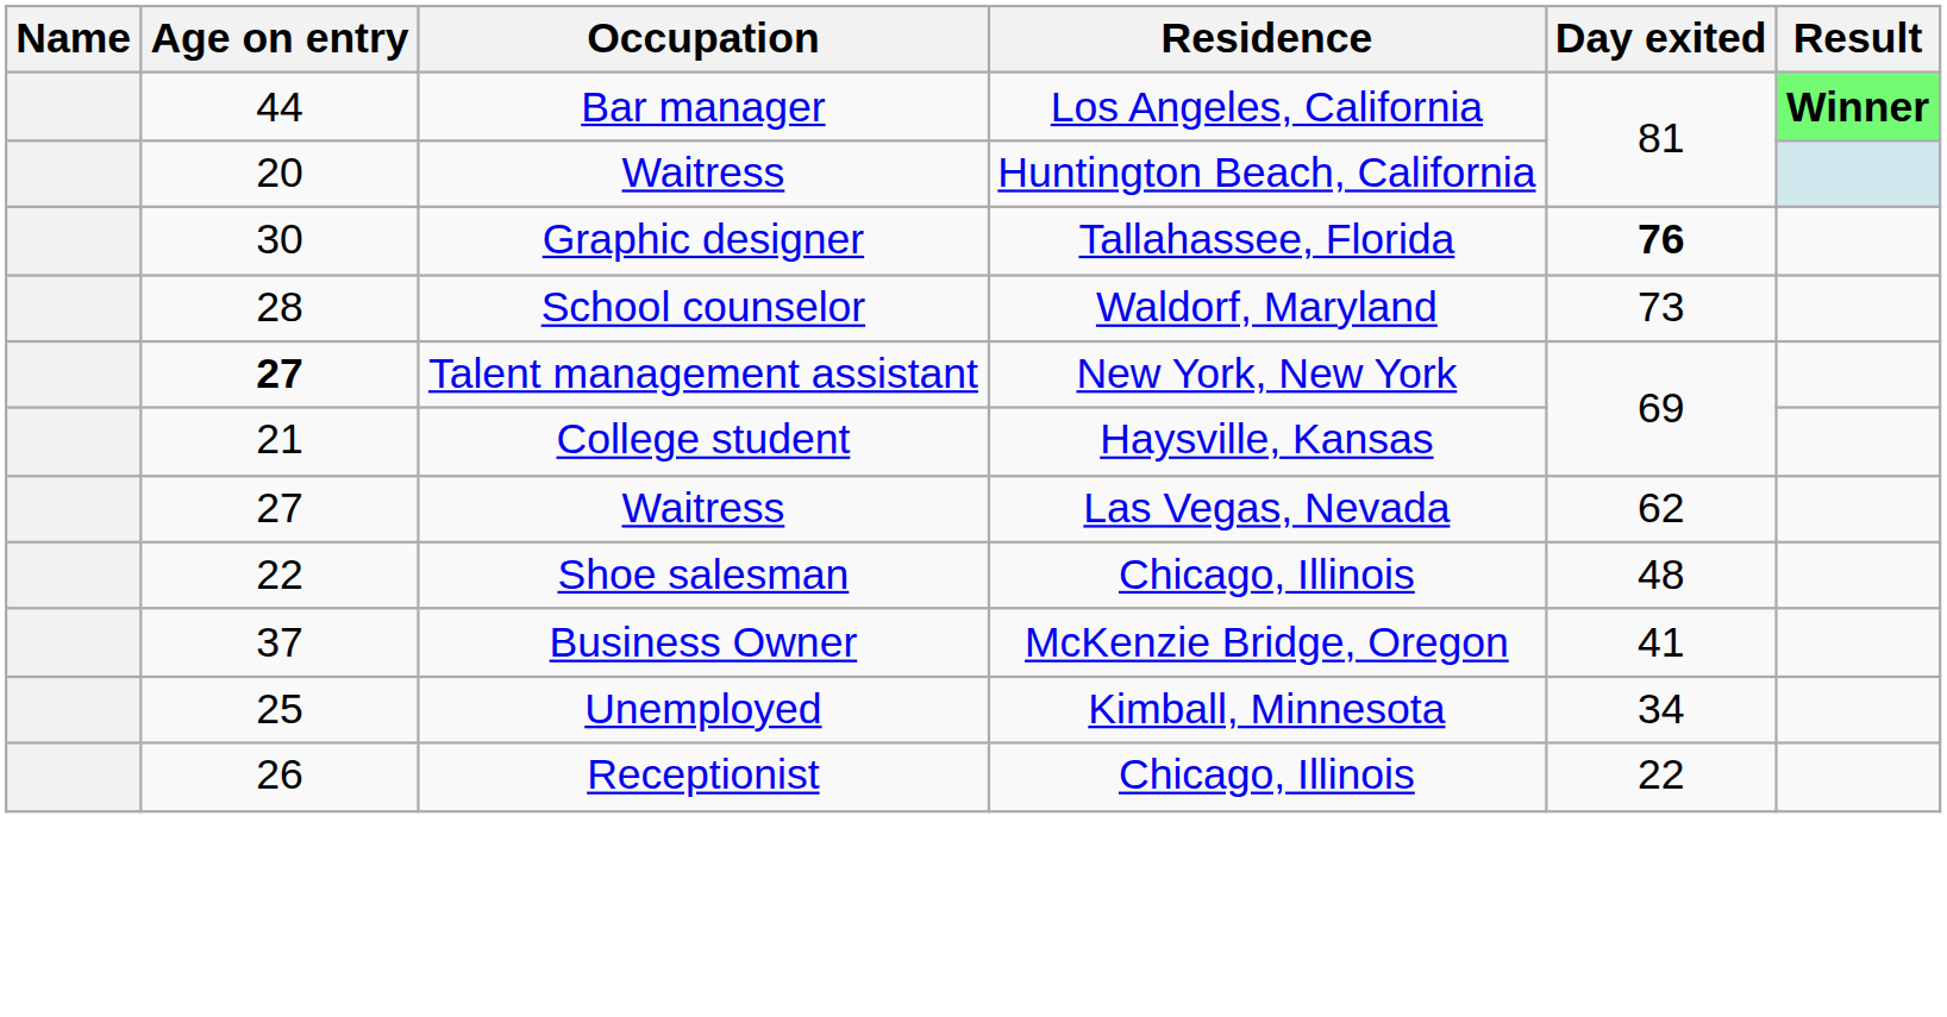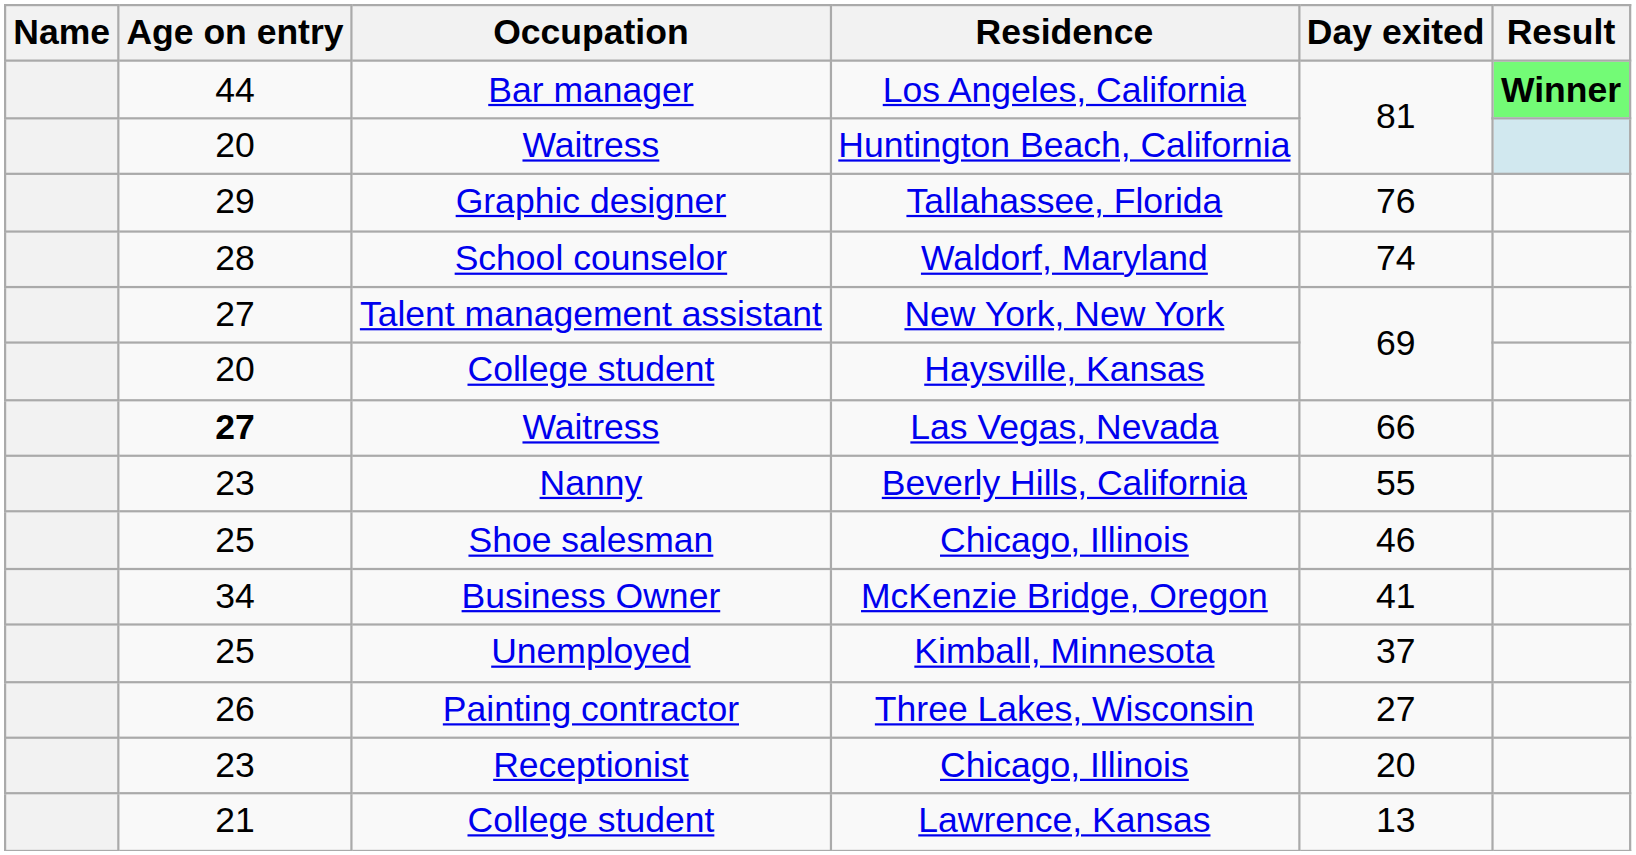Tallahassee, Florida | Age on entry: 30 -> 29
Tallahassee, Florida | Day exited: bold -> normal
Waldorf, Maryland | Day exited: 73 -> 74
New York, New York | Age on entry: bold -> normal
Haysville, Kansas | Age on entry: 21 -> 20
Las Vegas, Nevada | Age on entry: normal -> bold
Las Vegas, Nevada | Day exited: 62 -> 66
+ row: 23 | Nanny | Beverly Hills, California | 55
Shoe salesman / Chicago, Illinois | Age on entry: 22 -> 25
Shoe salesman / Chicago, Illinois | Day exited: 48 -> 46
McKenzie Bridge, Oregon | Age on entry: 37 -> 34
Kimball, Minnesota | Day exited: 34 -> 37
+ row: 26 | Painting contractor | Three Lakes, Wisconsin | 27
Receptionist / Chicago, Illinois | Age on entry: 26 -> 23
Receptionist / Chicago, Illinois | Day exited: 22 -> 20
+ row: 21 | College student | Lawrence, Kansas | 13
